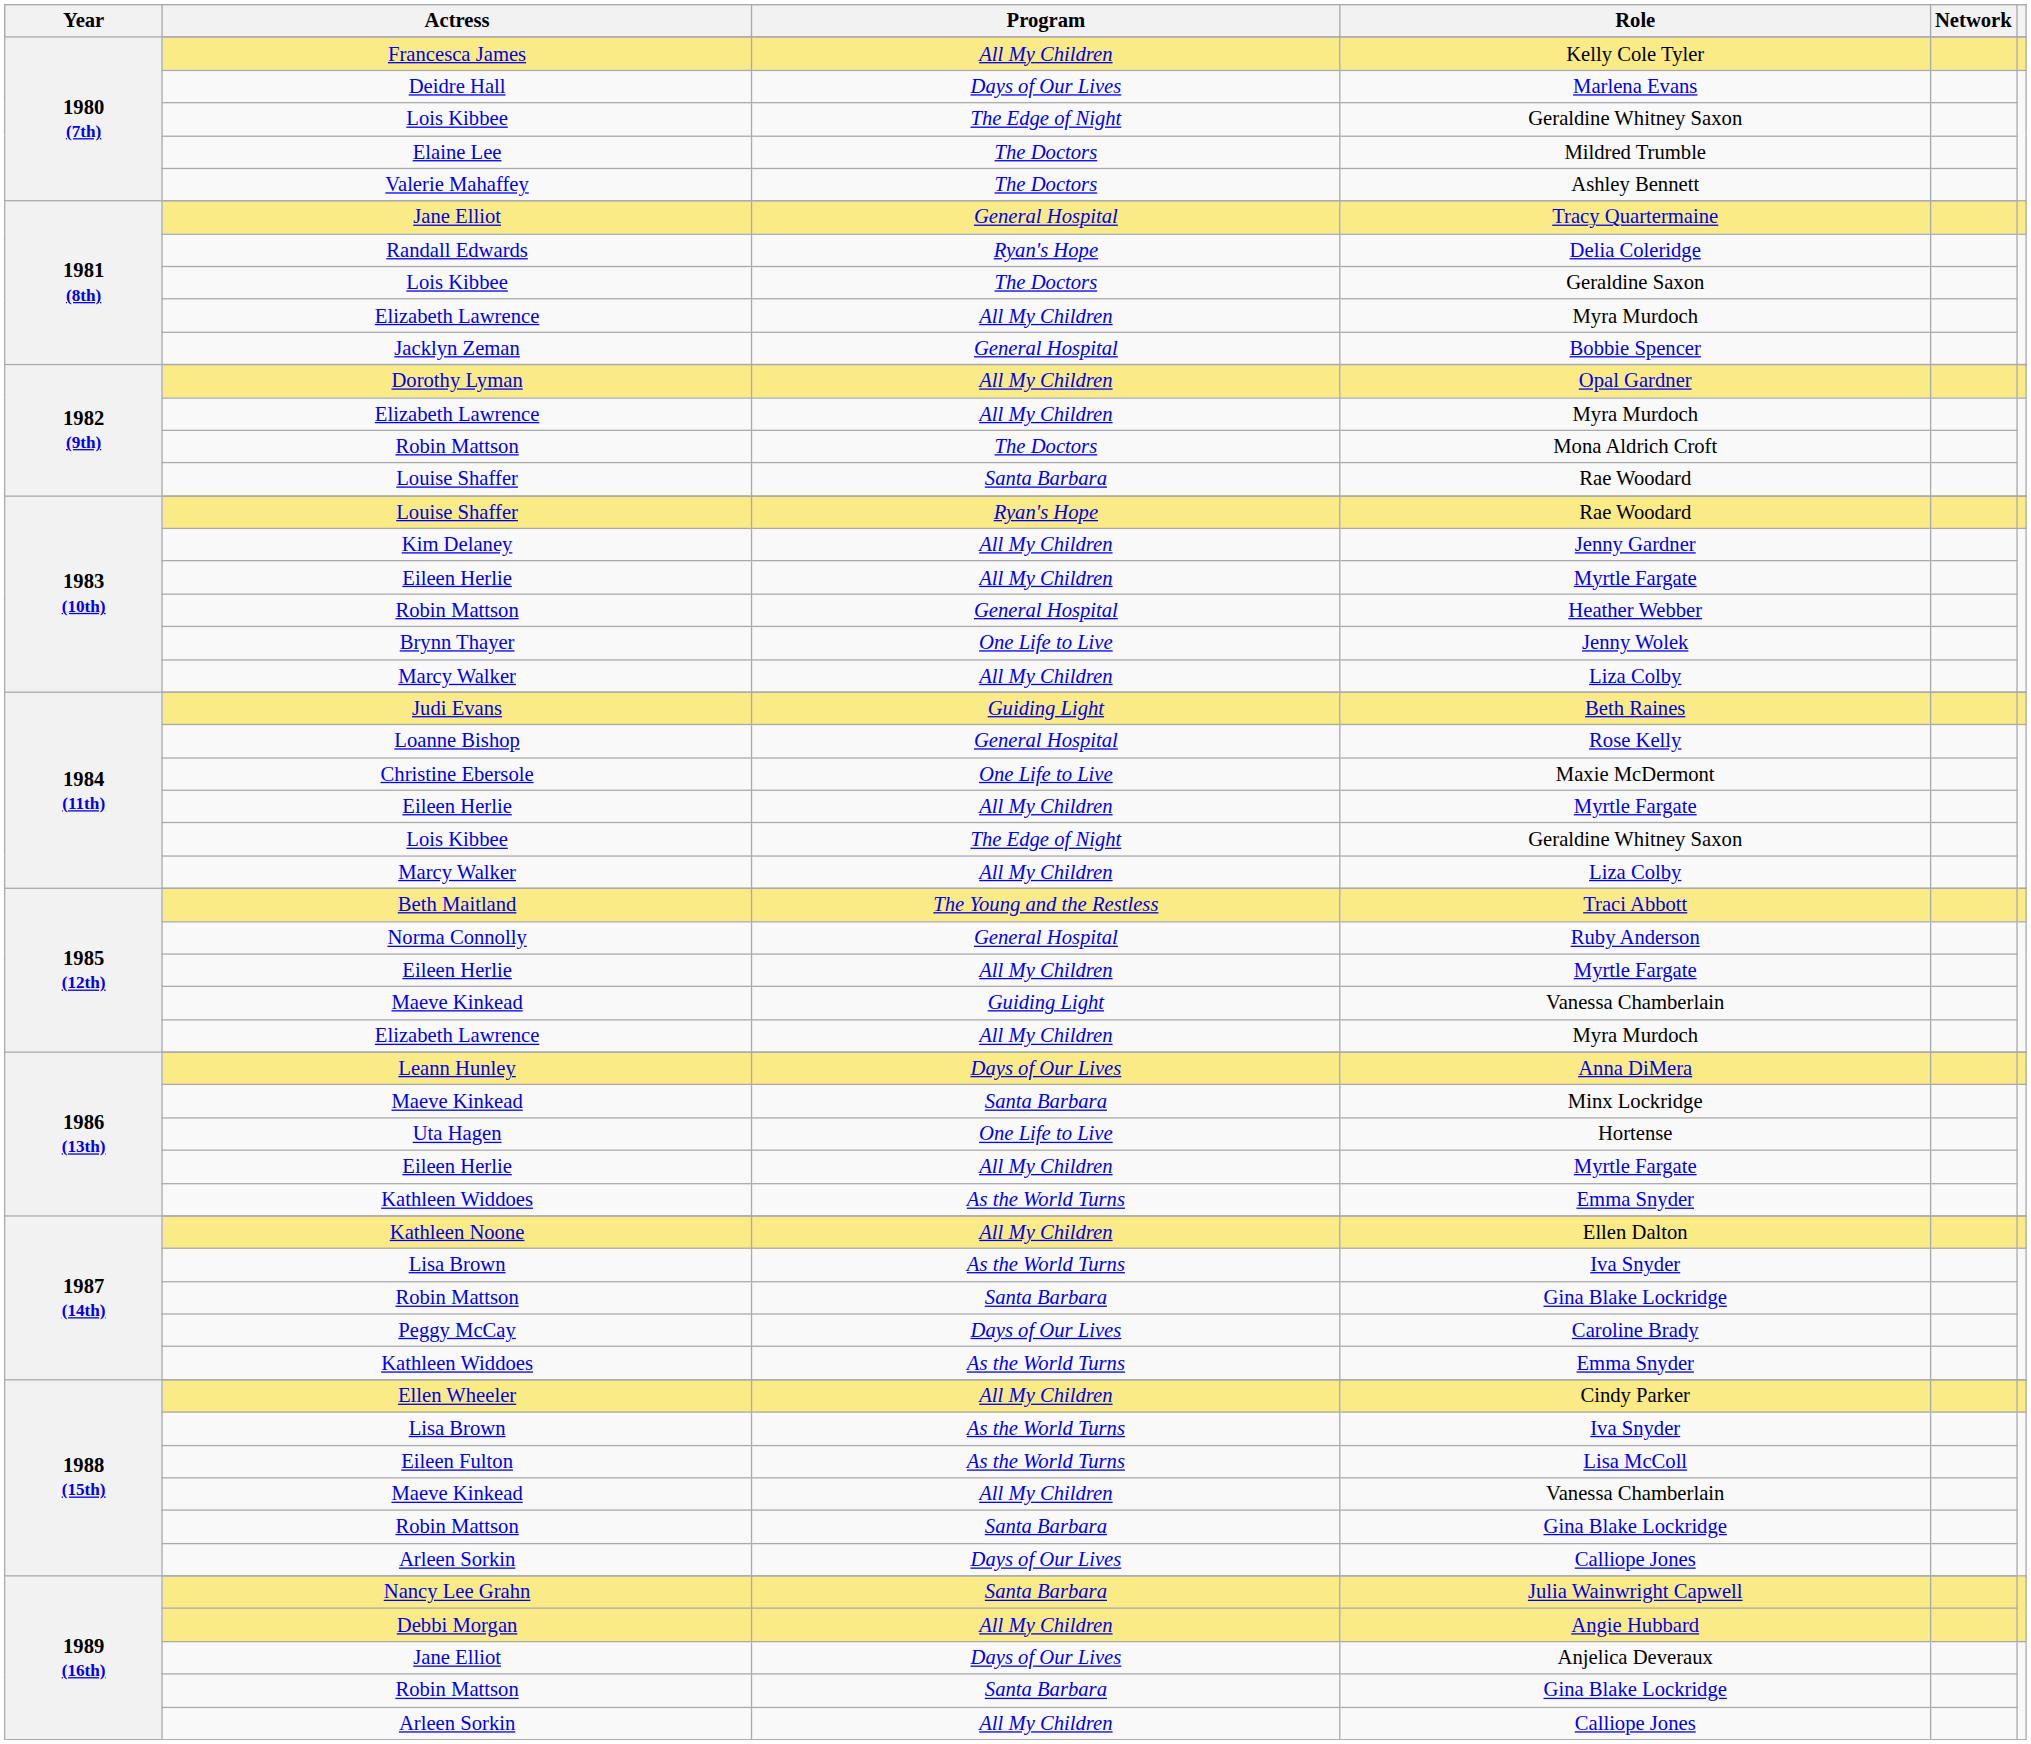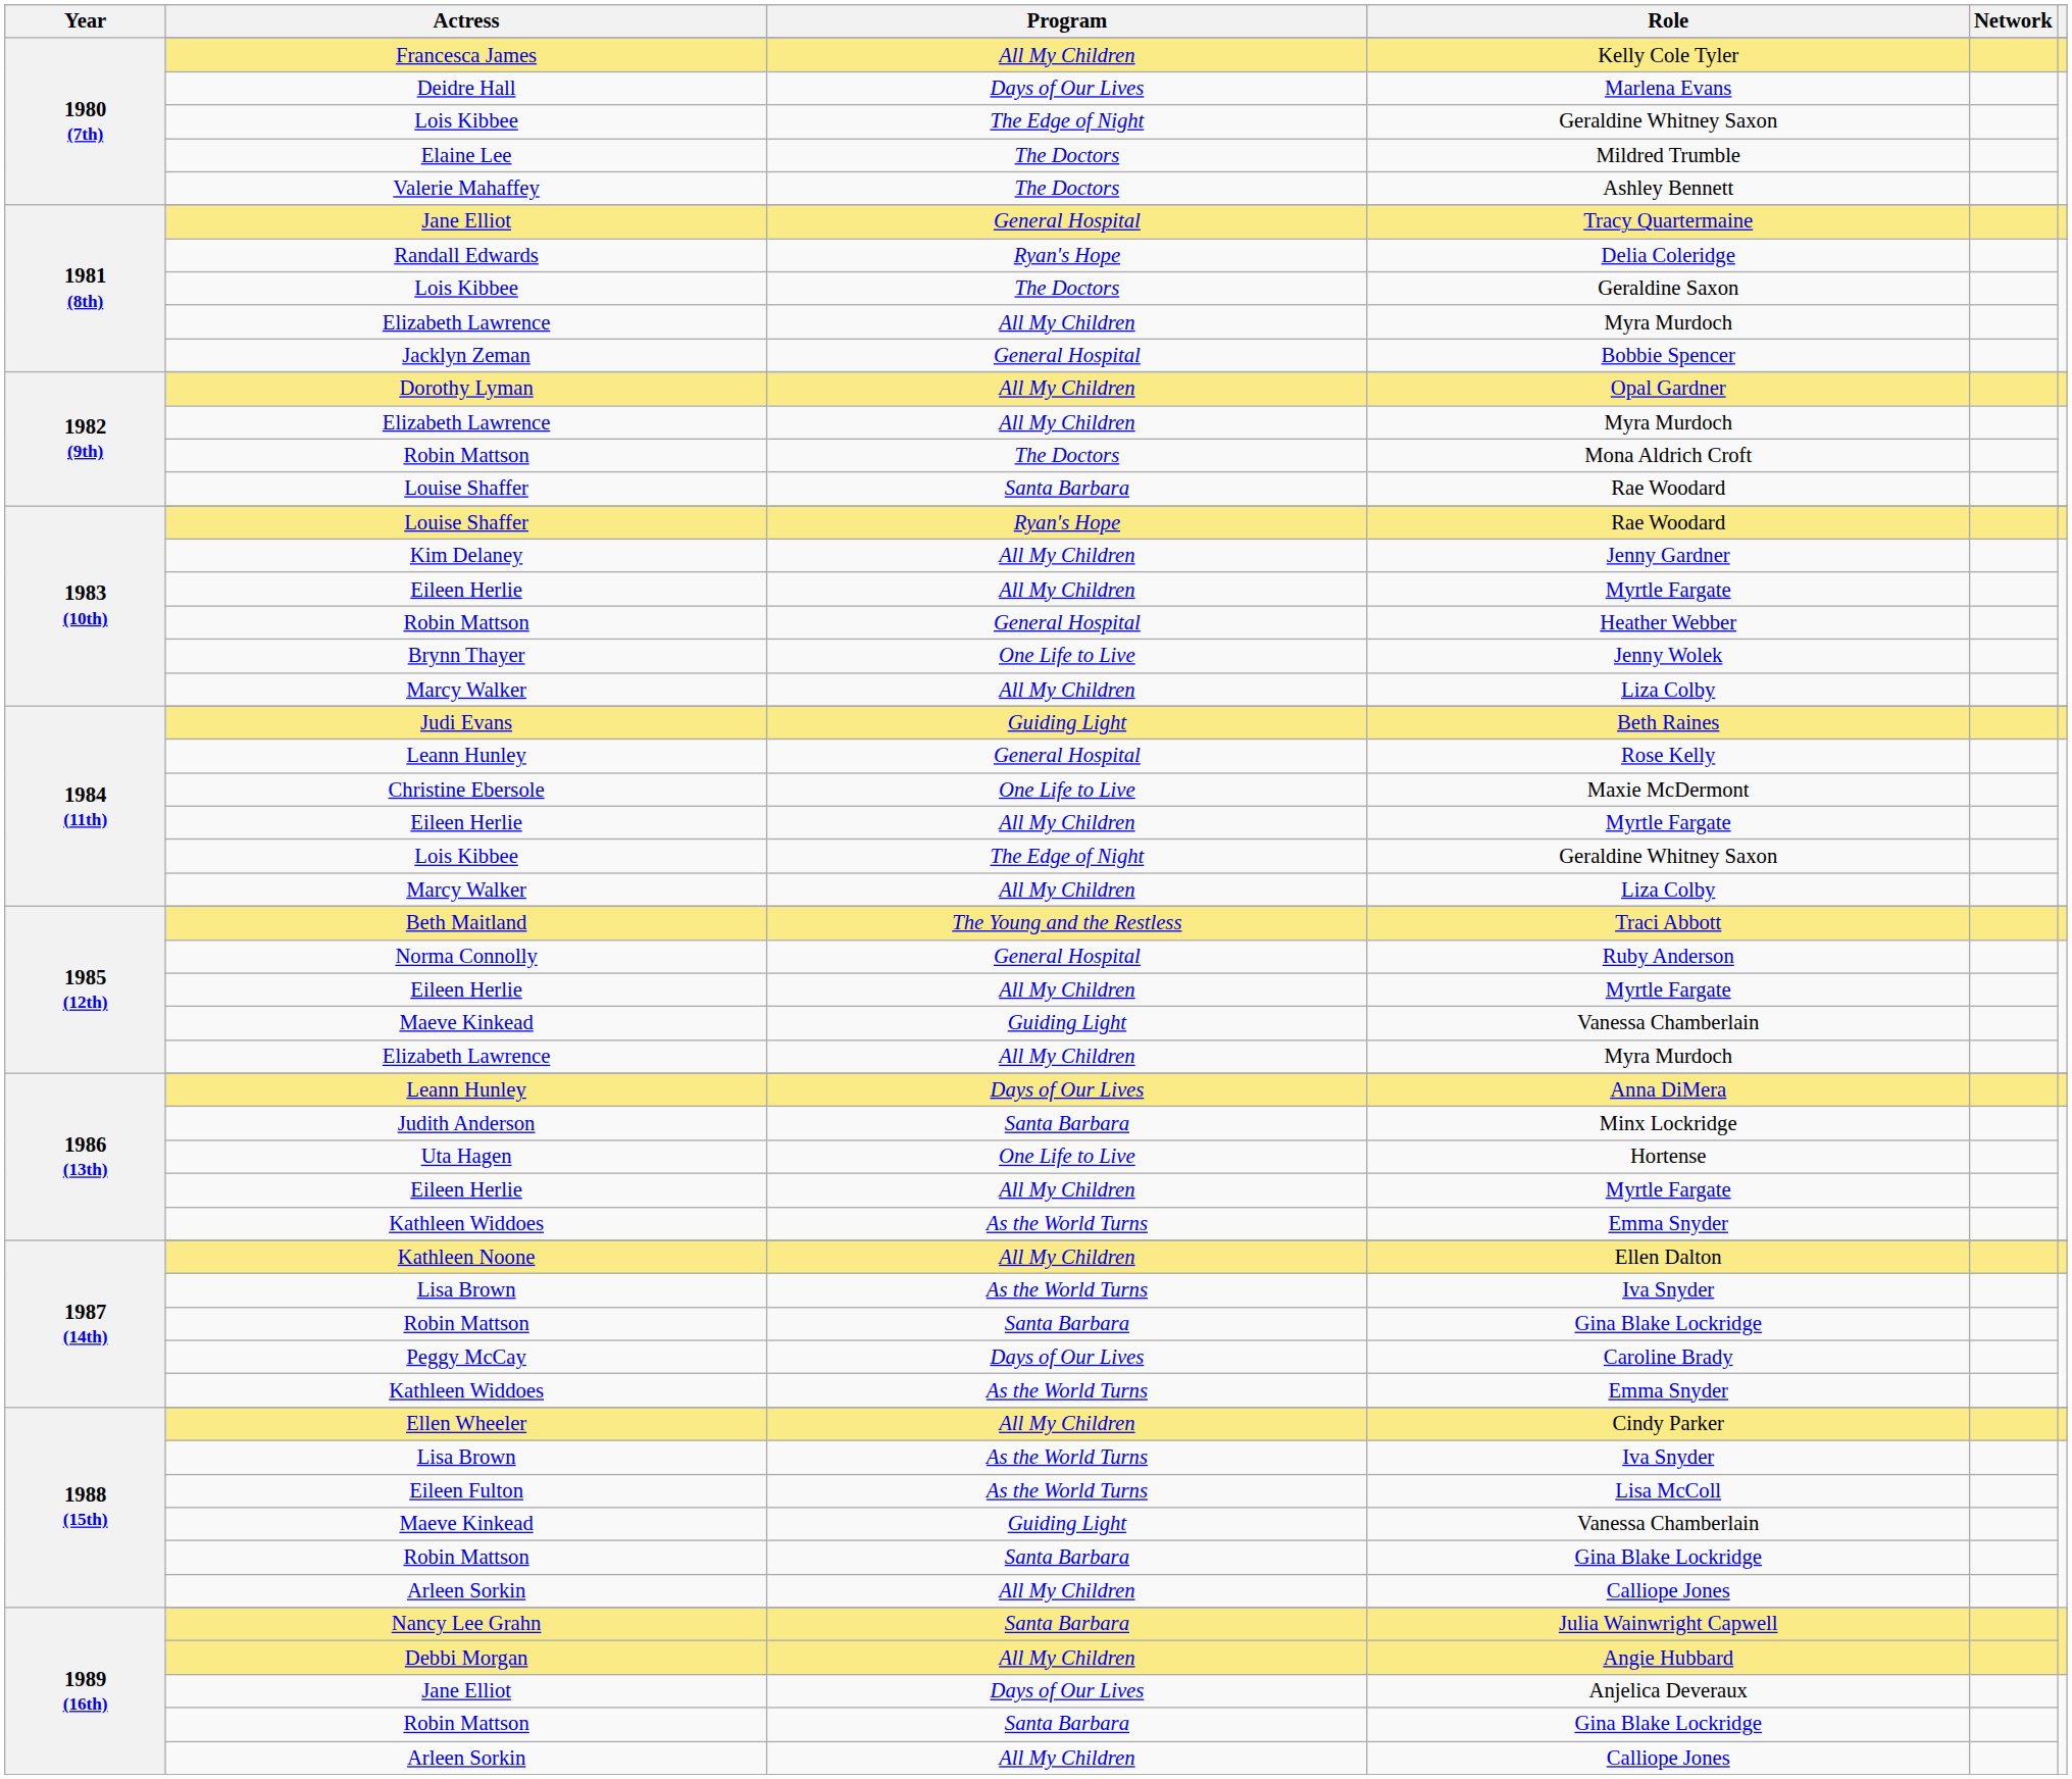Rose Kelly | Actress: Loanne Bishop -> Leann Hunley
Minx Lockridge | Actress: Maeve Kinkead -> Judith Anderson
1988 (15th) / Vanessa Chamberlain | Program: All My Children -> Guiding Light
1988 (15th) / Calliope Jones | Program: Days of Our Lives -> All My Children
